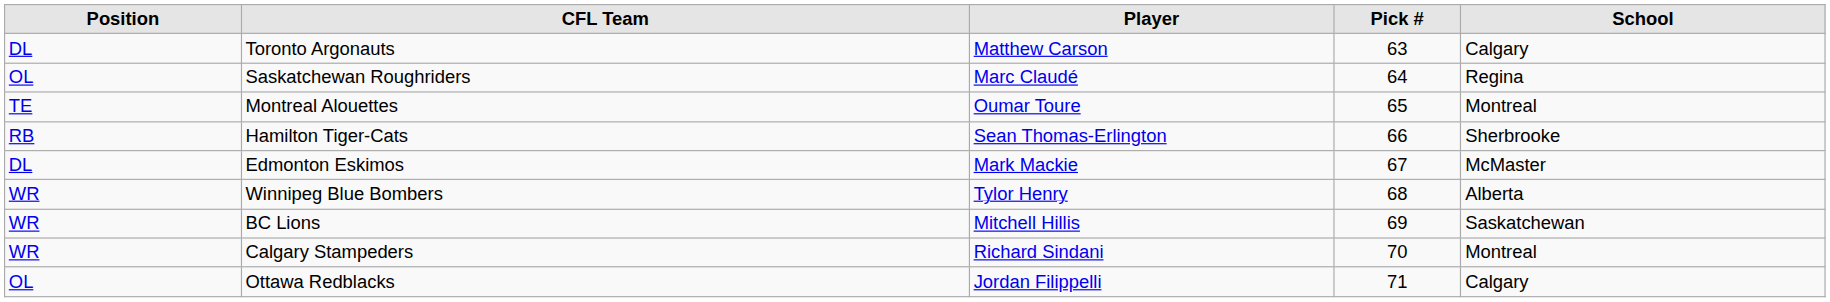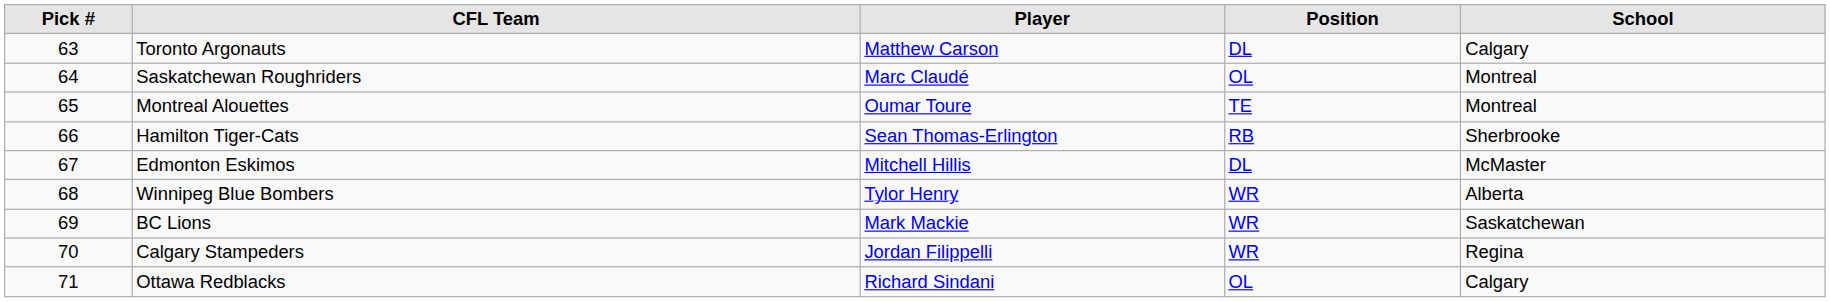columns swapped: Pick # <-> Position
Saskatchewan Roughriders | School: Regina -> Montreal
Edmonton Eskimos | Player: Mark Mackie -> Mitchell Hillis
BC Lions | Player: Mitchell Hillis -> Mark Mackie
Calgary Stampeders | Player: Richard Sindani -> Jordan Filippelli
Calgary Stampeders | School: Montreal -> Regina
Ottawa Redblacks | Player: Jordan Filippelli -> Richard Sindani
